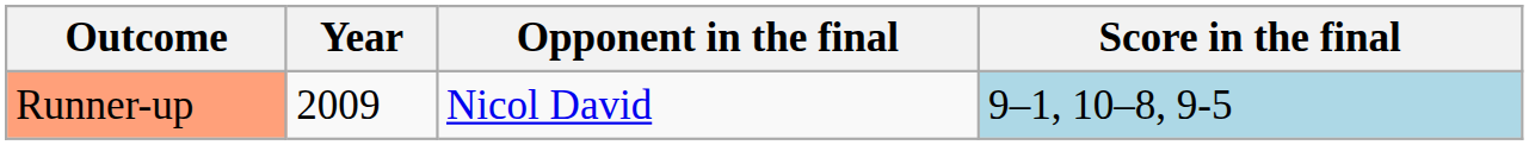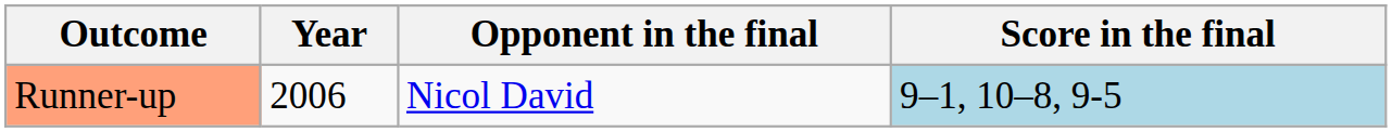Runner-up | Year: 2009 -> 2006
